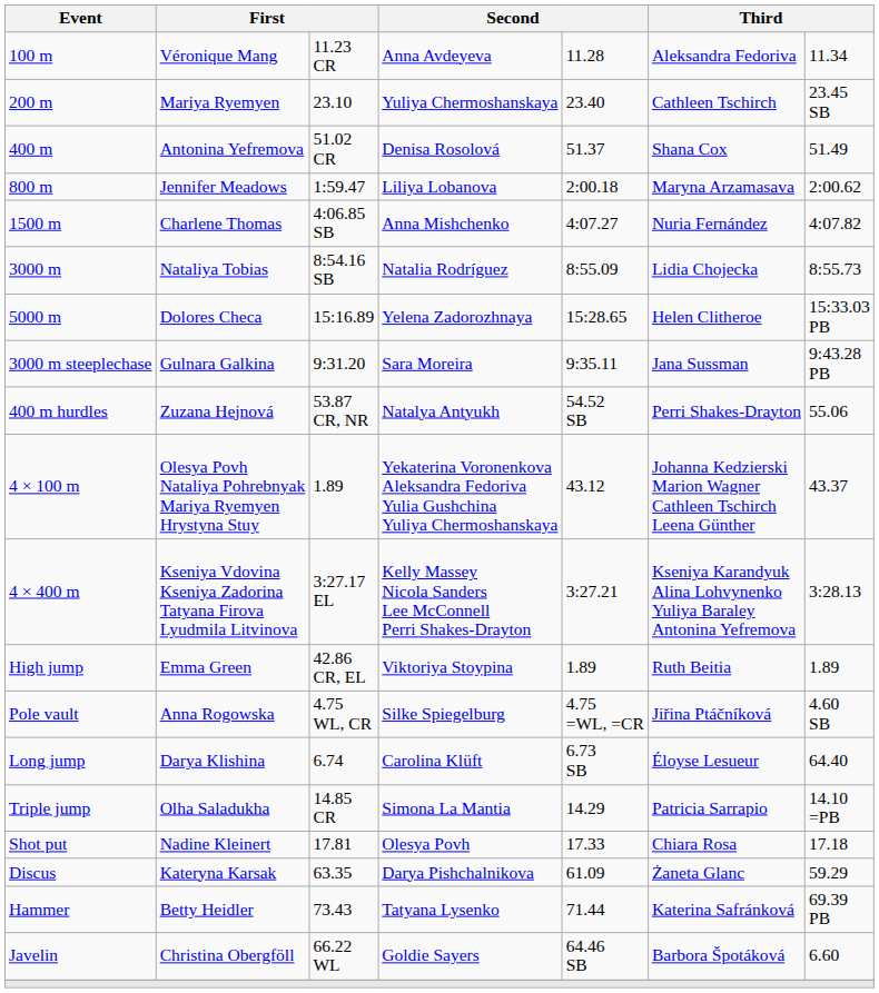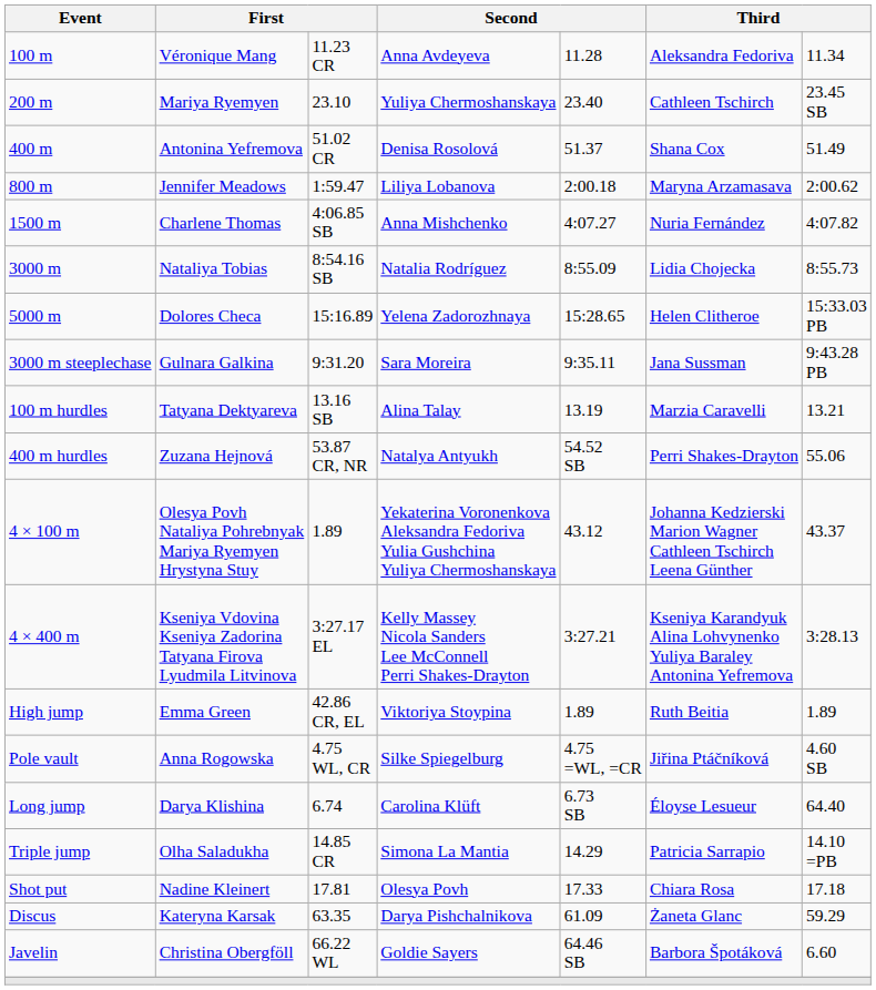+ row: 100 m hurdles | Tatyana Dektyareva | 13.16 SB | Alina Talay | 13.19 | Marzia Caravelli | 13.21
- row: Hammer | Betty Heidler | 73.43 | Tatyana Lysenko | 71.44 | Katerina Safránková | 69.39 PB
